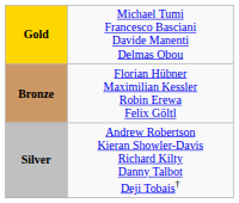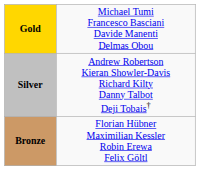rows swapped: Silver <-> Bronze
